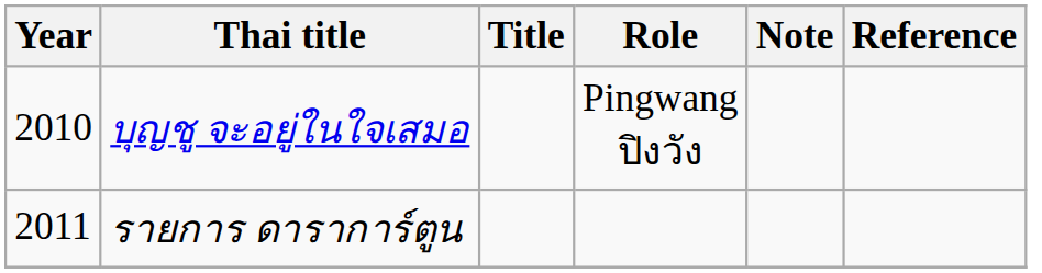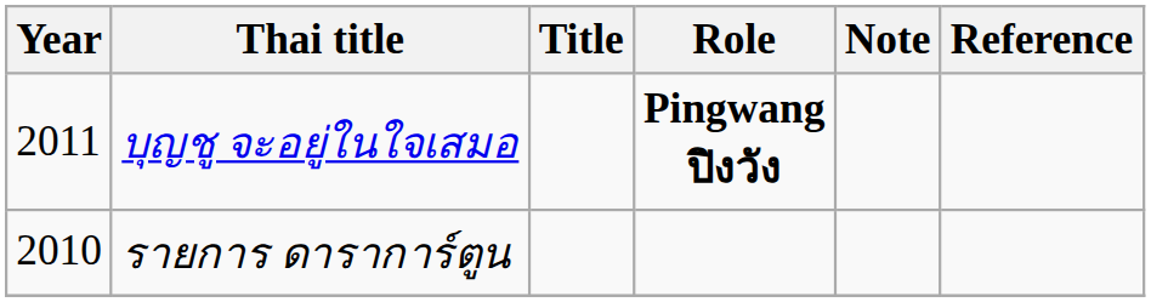บุญชู จะอยู่ในใจเสมอ | Year: 2010 -> 2011
บุญชู จะอยู่ในใจเสมอ | Role: normal -> bold
รายการ ดาราการ์ตูน | Year: 2011 -> 2010
